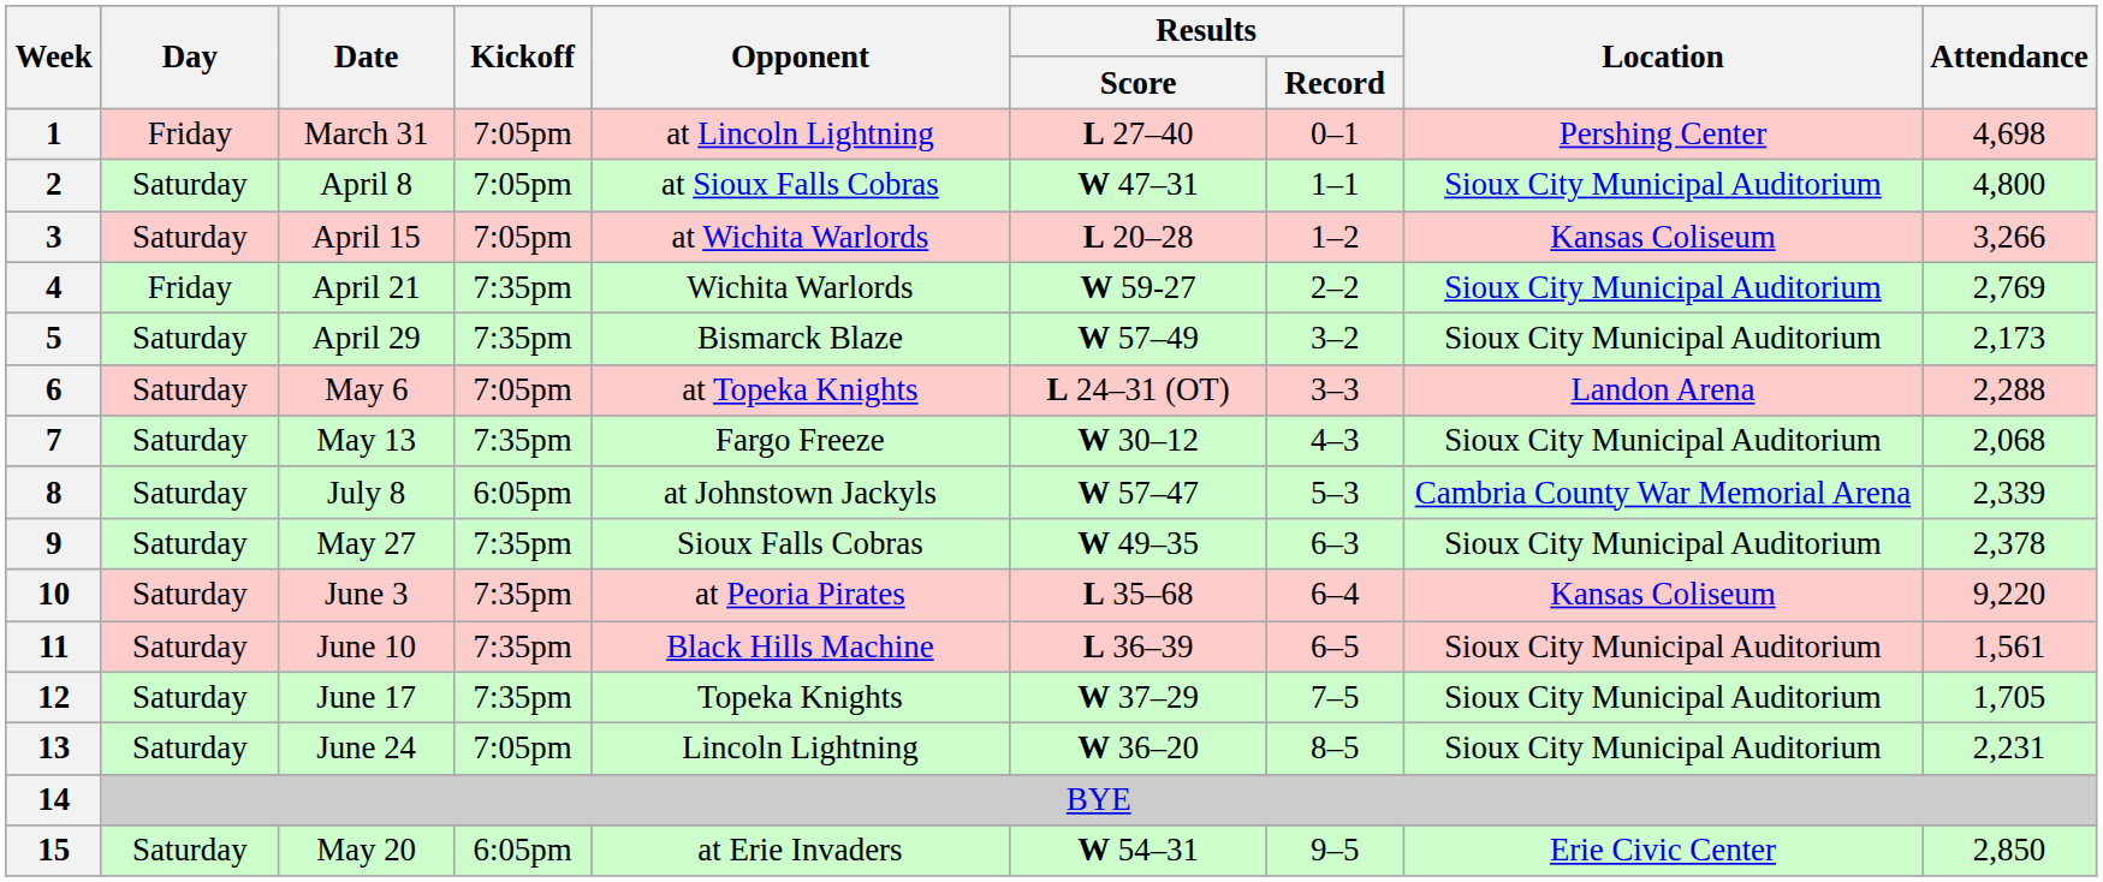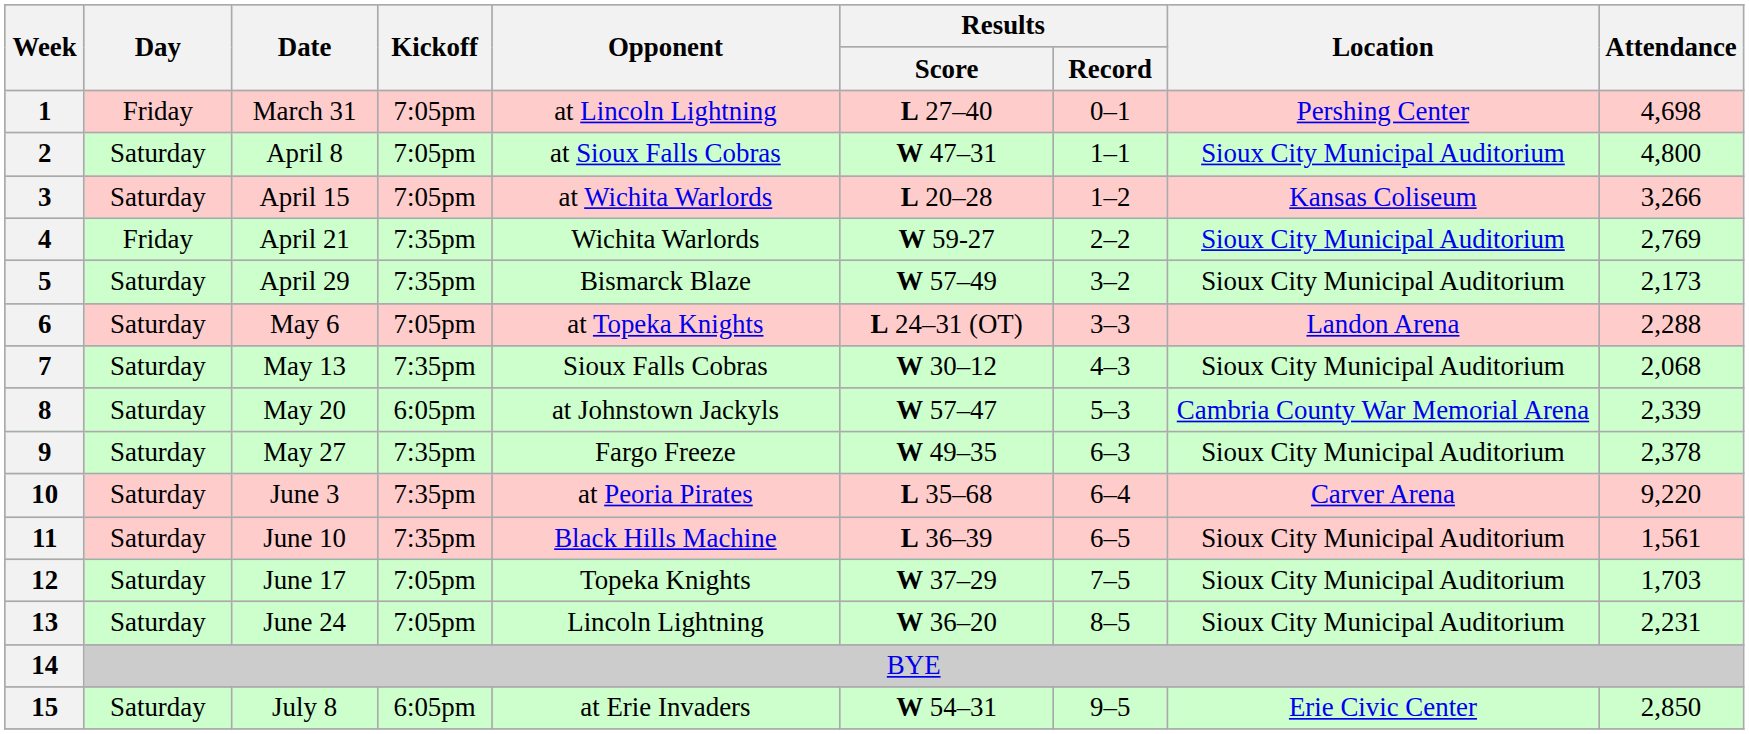7 | Opponent: Fargo Freeze -> Sioux Falls Cobras
8 | Date: July 8 -> May 20
9 | Opponent: Sioux Falls Cobras -> Fargo Freeze
10 | Location: Kansas Coliseum -> Carver Arena
12 | Kickoff: 7:35pm -> 7:05pm
12 | Attendance: 1,705 -> 1,703
15 | Date: May 20 -> July 8
